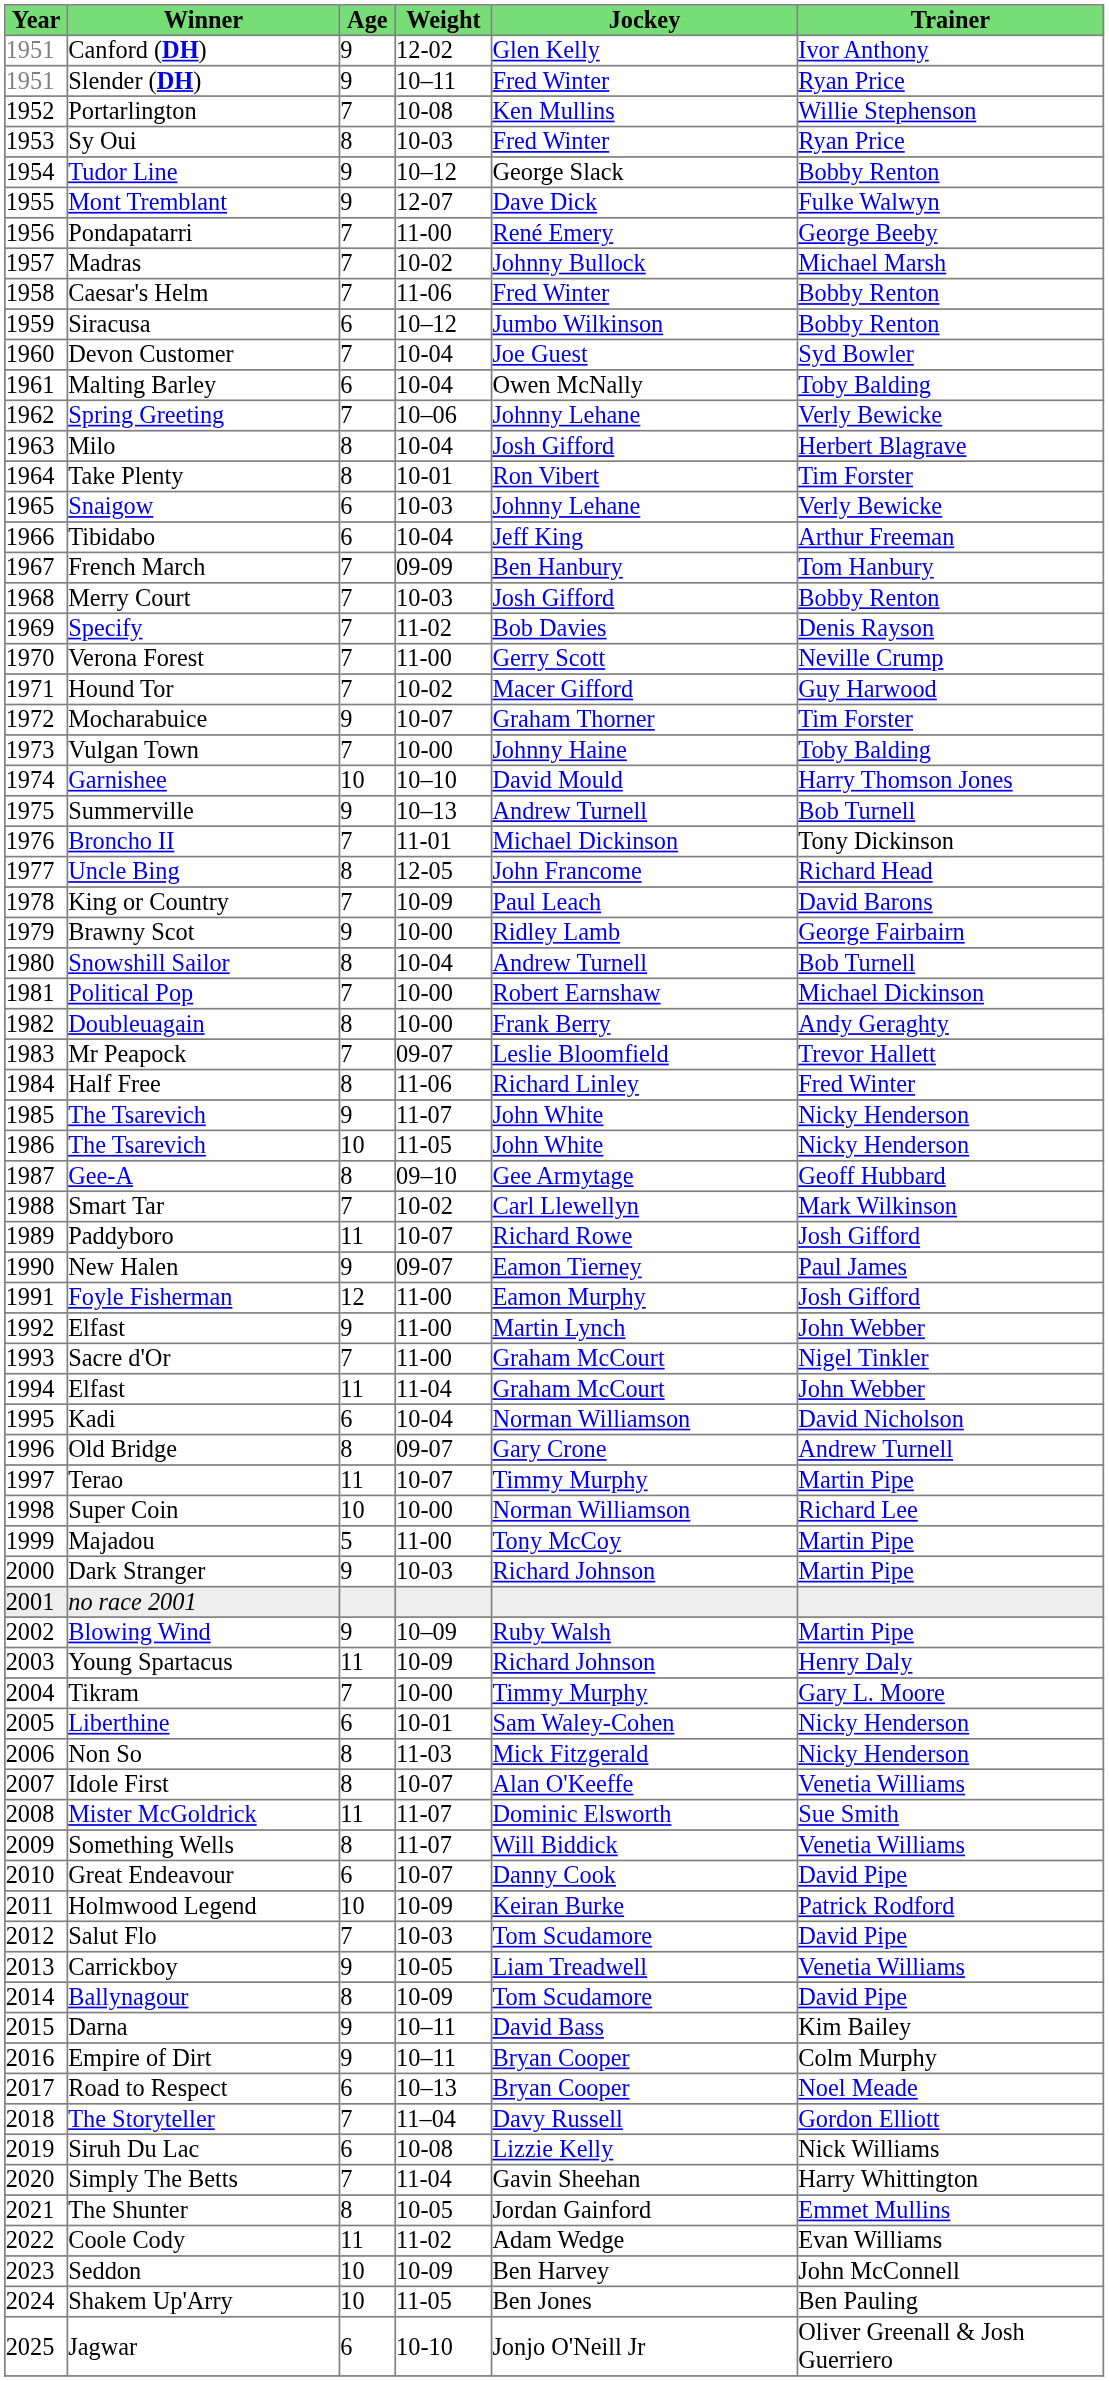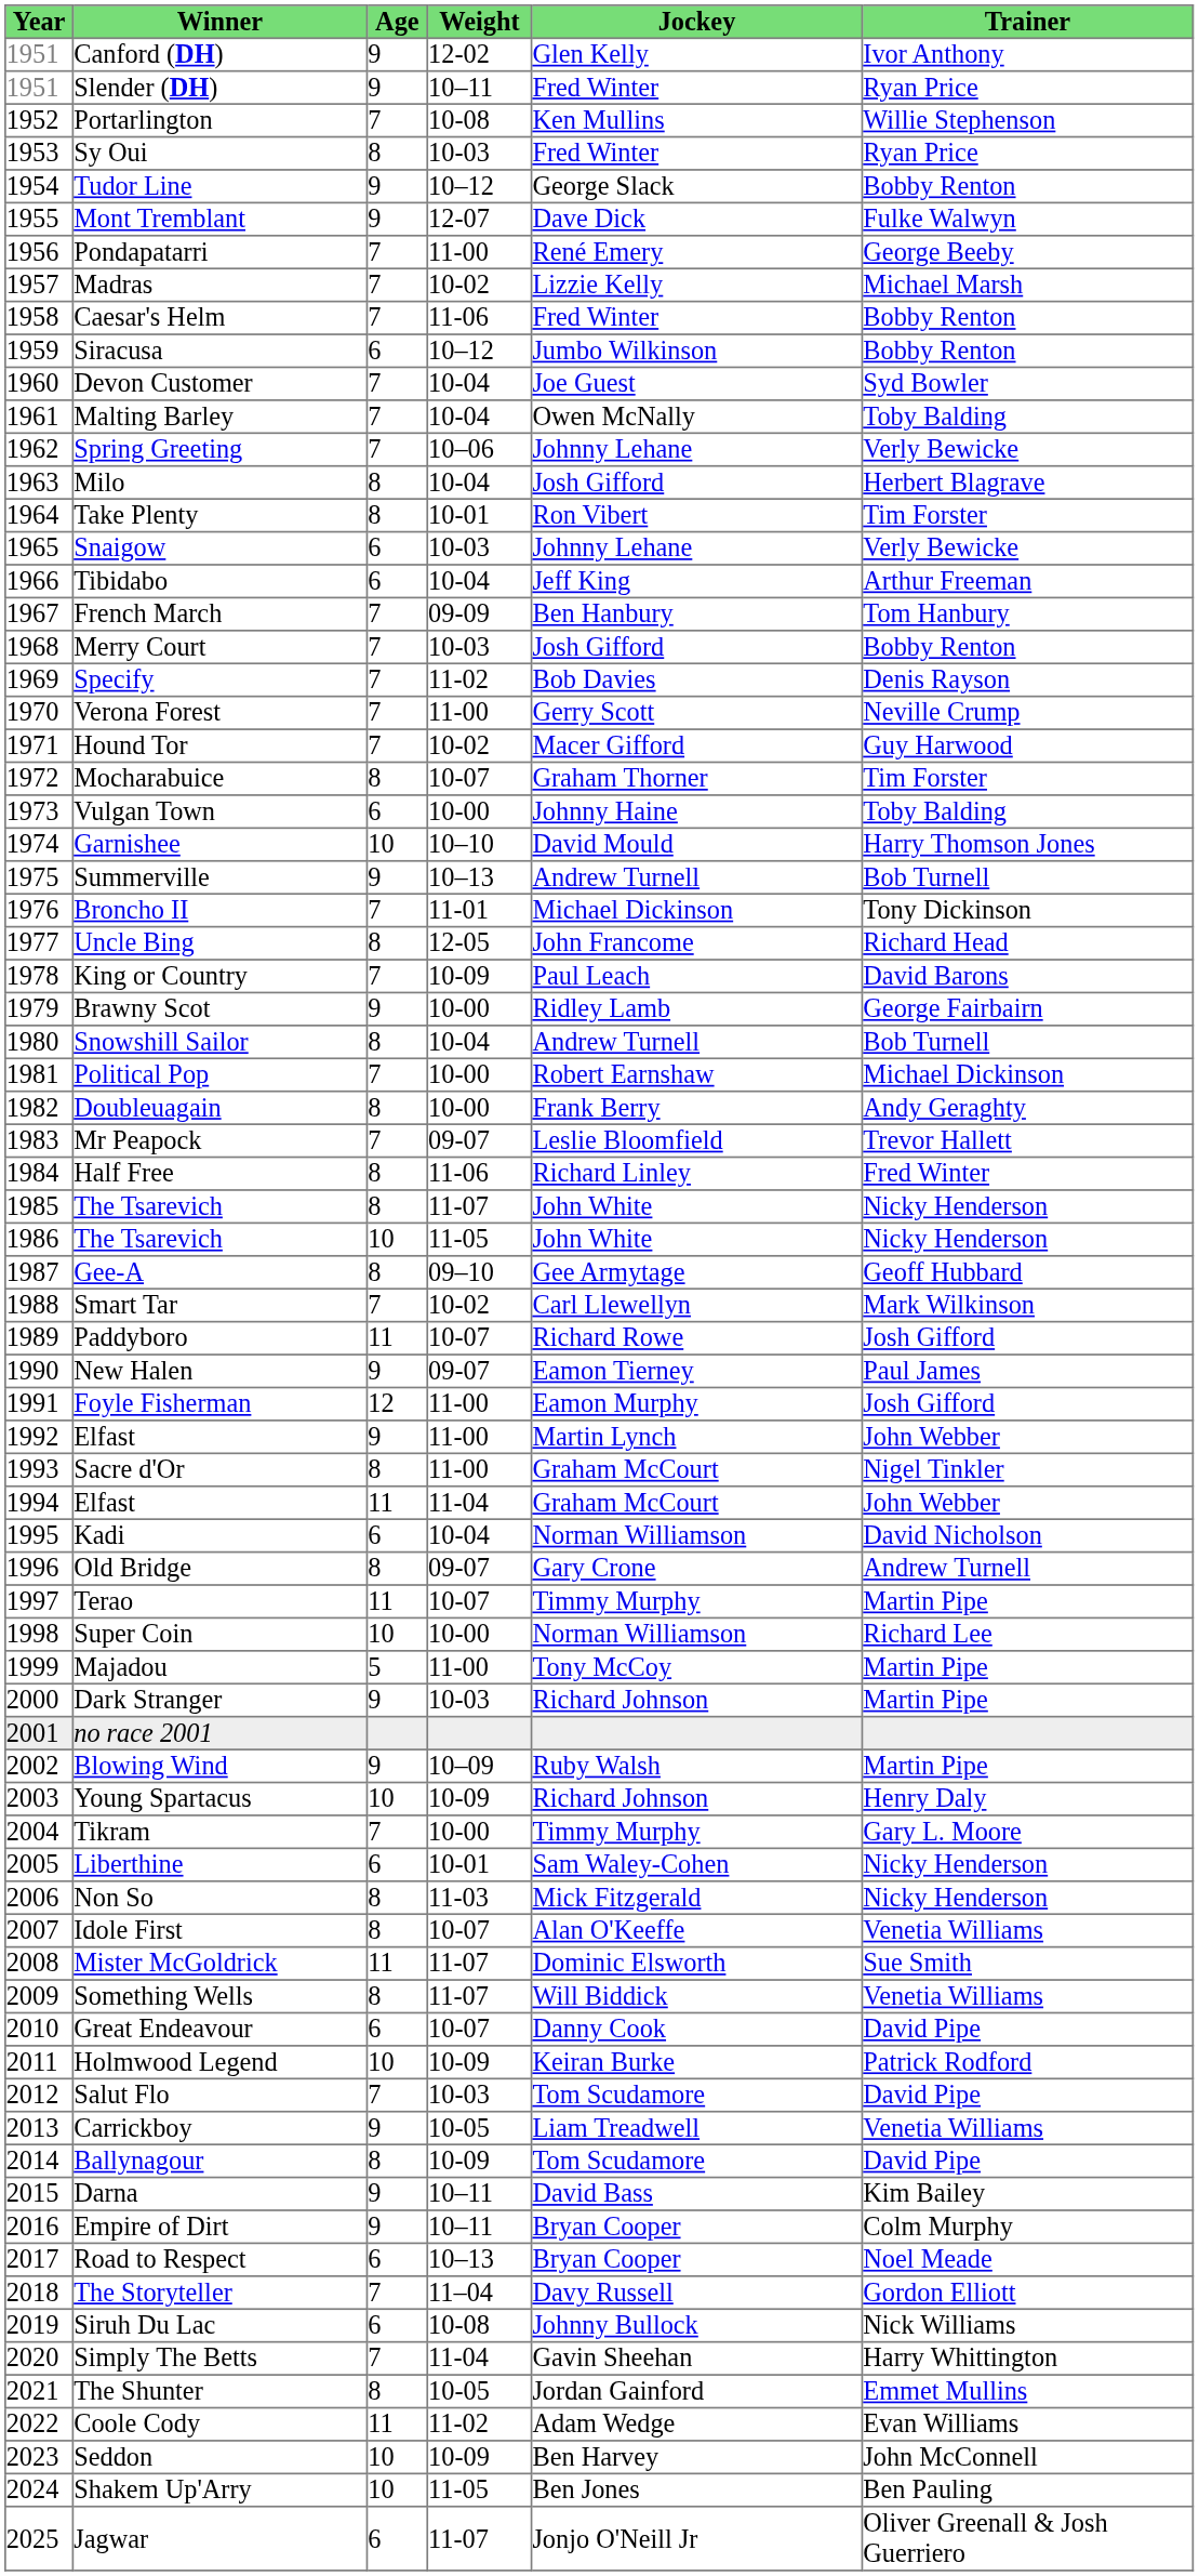Madras | Jockey: Johnny Bullock -> Lizzie Kelly
Malting Barley | Age: 6 -> 7
Mocharabuice | Age: 9 -> 8
Vulgan Town | Age: 7 -> 6
1985 / The Tsarevich | Age: 9 -> 8
Sacre d'Or | Age: 7 -> 8
Young Spartacus | Age: 11 -> 10
Siruh Du Lac | Jockey: Lizzie Kelly -> Johnny Bullock
Jagwar | Weight: 10-10 -> 11-07
